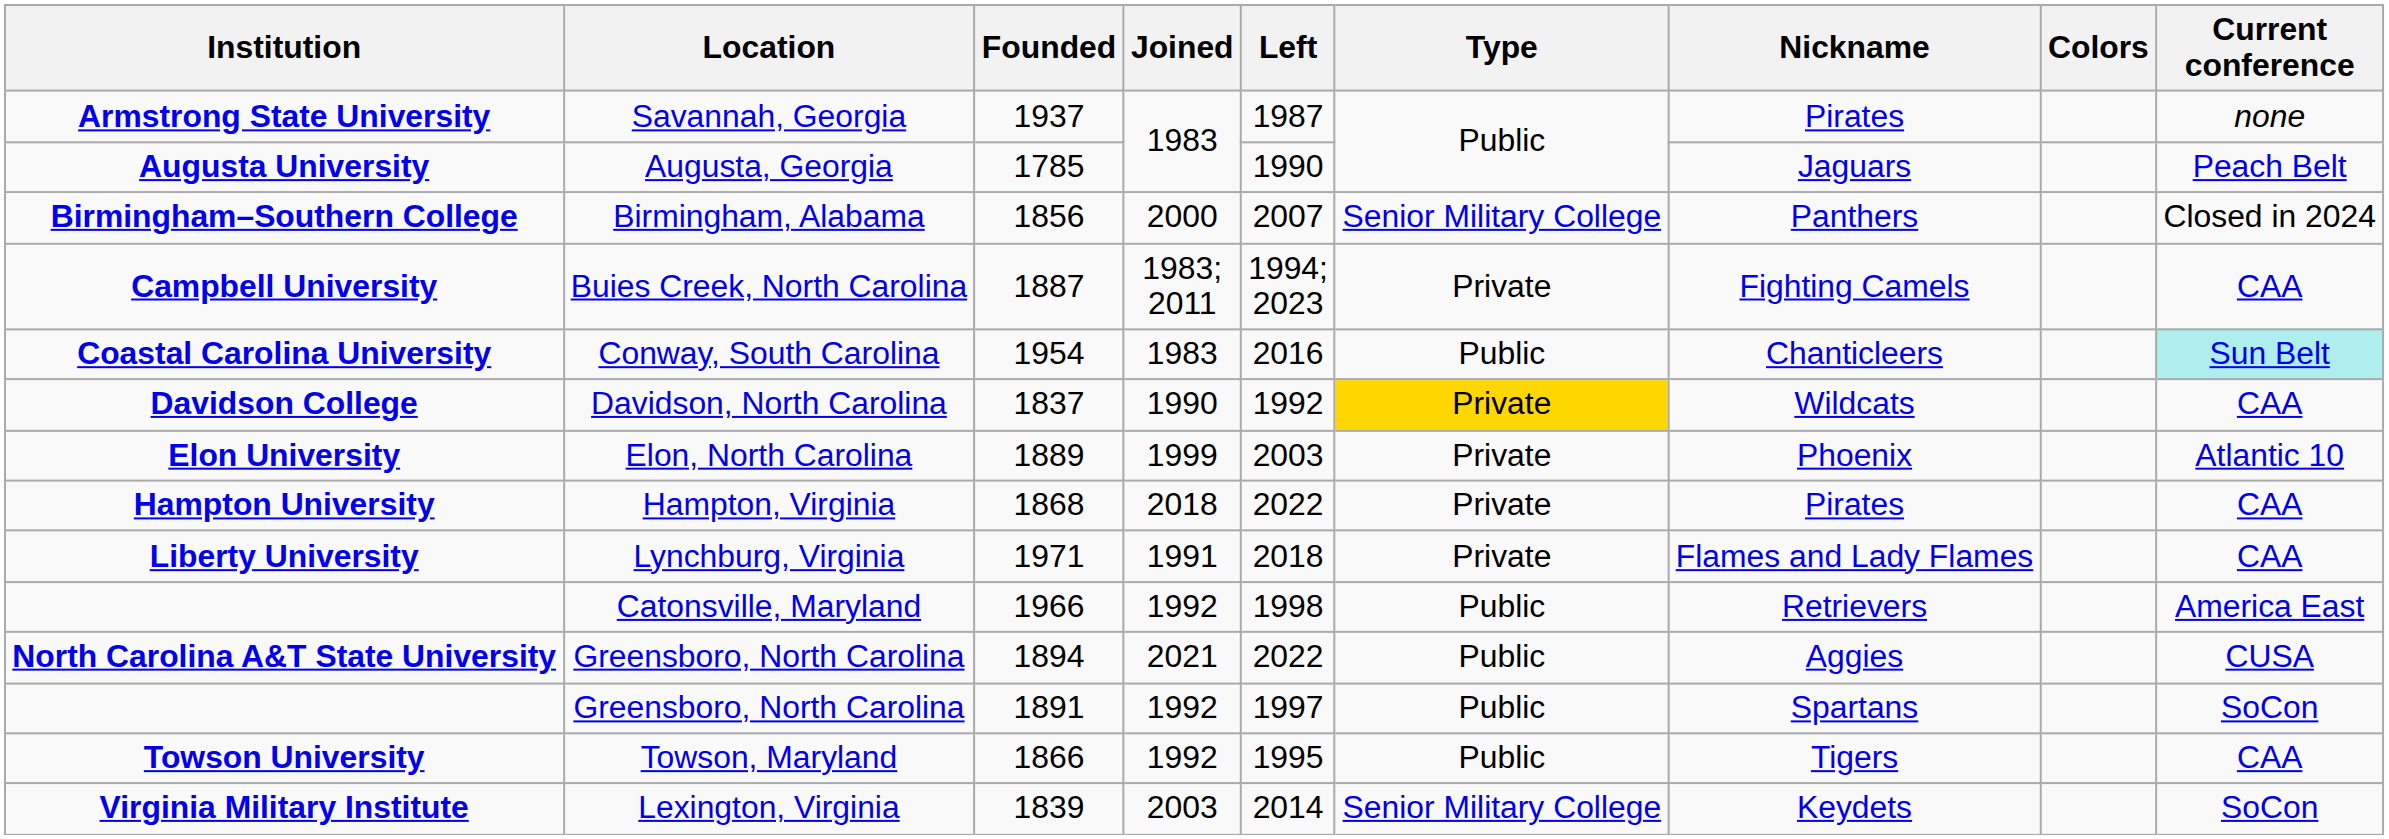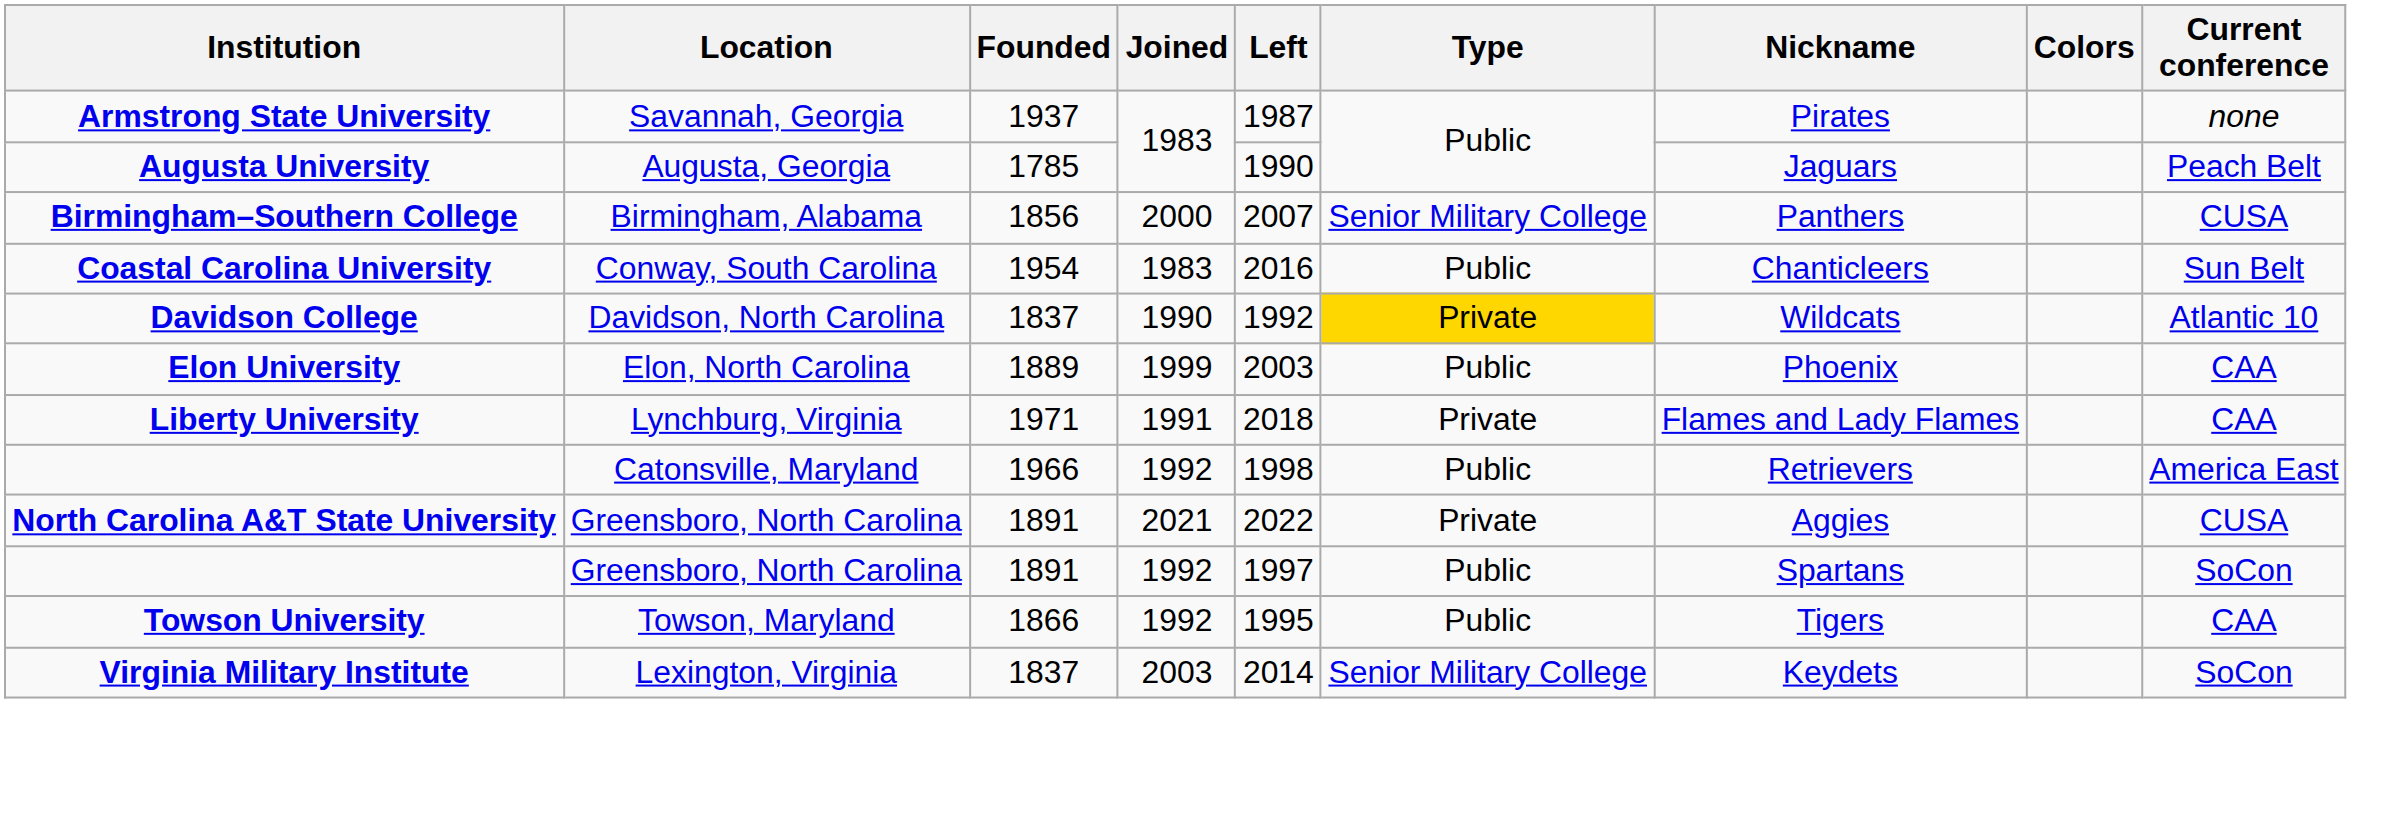Birmingham–Southern College | Current conference: Closed in 2024 -> CUSA
- row: Campbell University | Buies Creek, North Carolina | 1887 | 1983; 2011 | 1994; 2023 | Private | Fighting Camels | CAA
Coastal Carolina University | Current conference: paleturquoise background -> no background
Davidson College | Current conference: CAA -> Atlantic 10
Elon University | Type: Private -> Public
Elon University | Current conference: Atlantic 10 -> CAA
- row: Hampton University | Hampton, Virginia | 1868 | 2018 | 2022 | Private | Pirates | CAA
North Carolina A&T State University | Founded: 1894 -> 1891
North Carolina A&T State University | Type: Public -> Private
Virginia Military Institute | Founded: 1839 -> 1837
